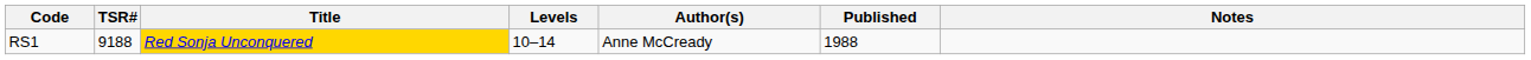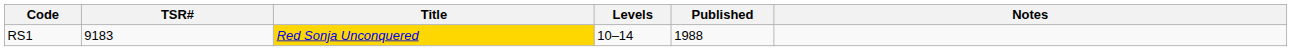- column: Author(s) | Anne McCready
RS1 | TSR#: 9188 -> 9183
